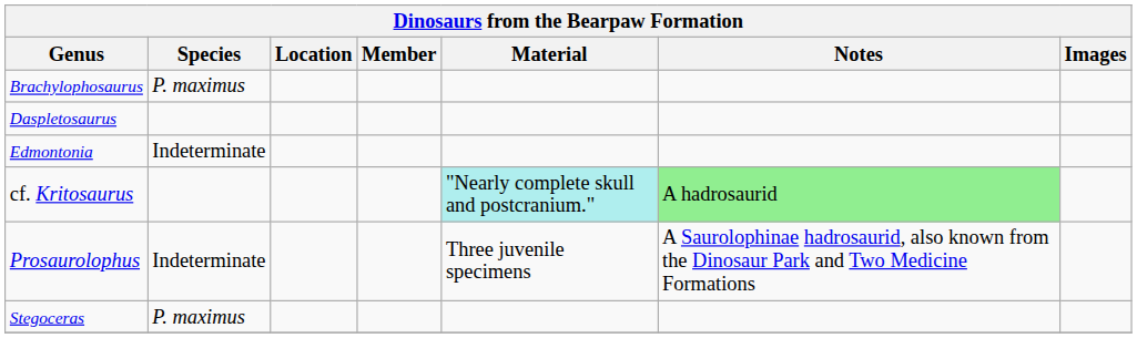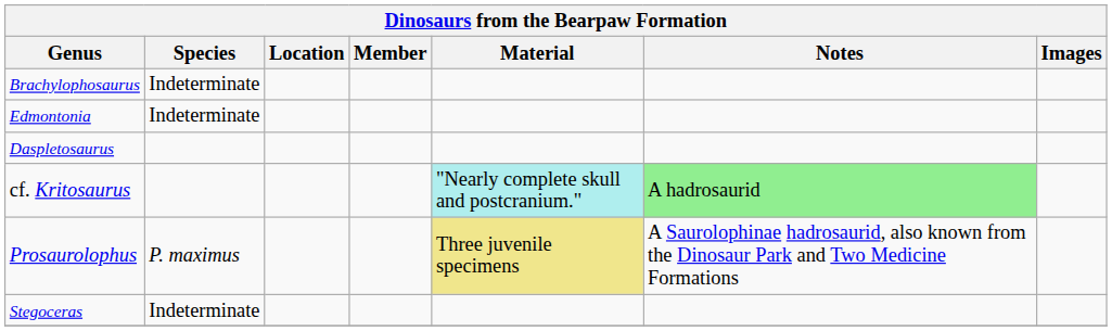Brachylophosaurus | Species: P. maximus -> Indeterminate
rows swapped: Daspletosaurus <-> Edmontonia
Prosaurolophus | Species: Indeterminate -> P. maximus
Prosaurolophus | Material: no background -> khaki background
Stegoceras | Species: P. maximus -> Indeterminate
